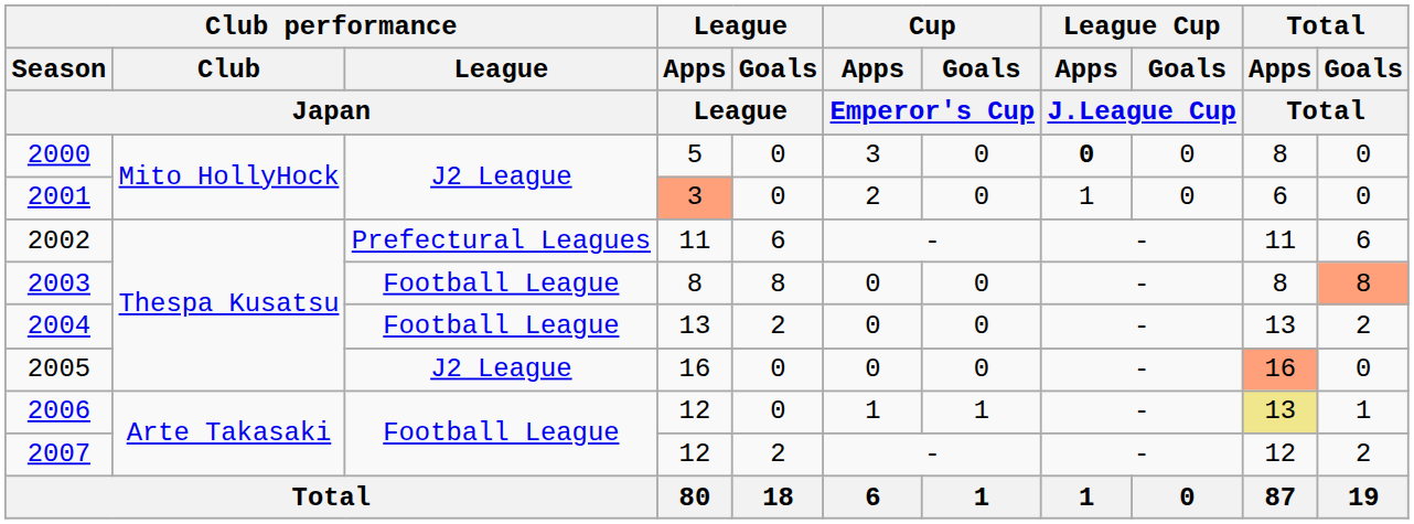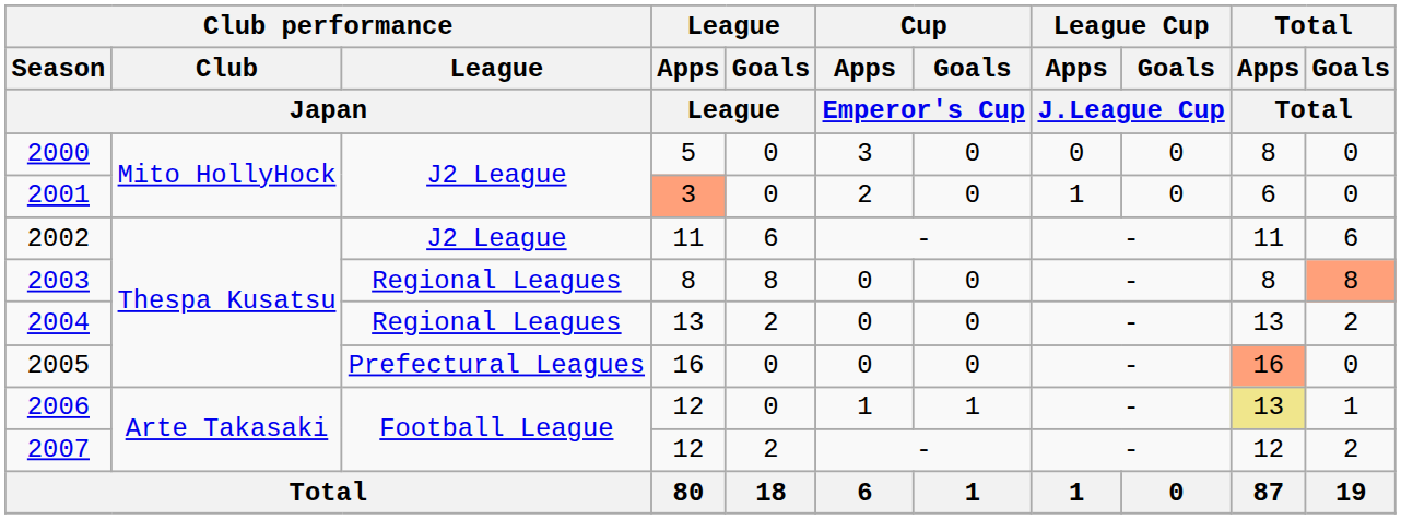2000 | League Cup / Apps / J.League Cup: bold -> normal
2002 | Club performance / League / Japan: Prefectural Leagues -> J2 League
2003 | Club performance / League / Japan: Football League -> Regional Leagues
2004 | Club performance / League / Japan: Football League -> Regional Leagues
2005 | Club performance / League / Japan: J2 League -> Prefectural Leagues
